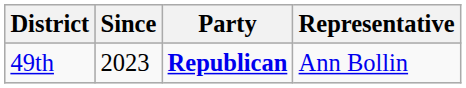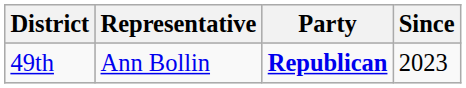columns swapped: Representative <-> Since
